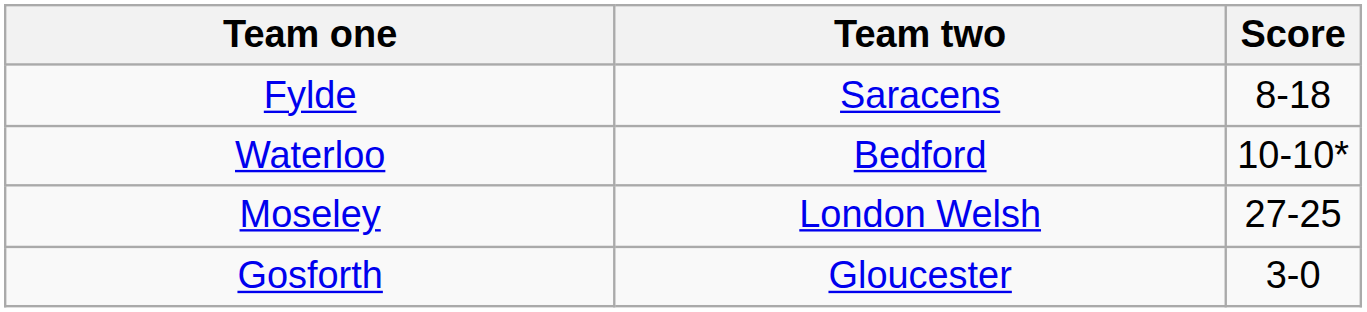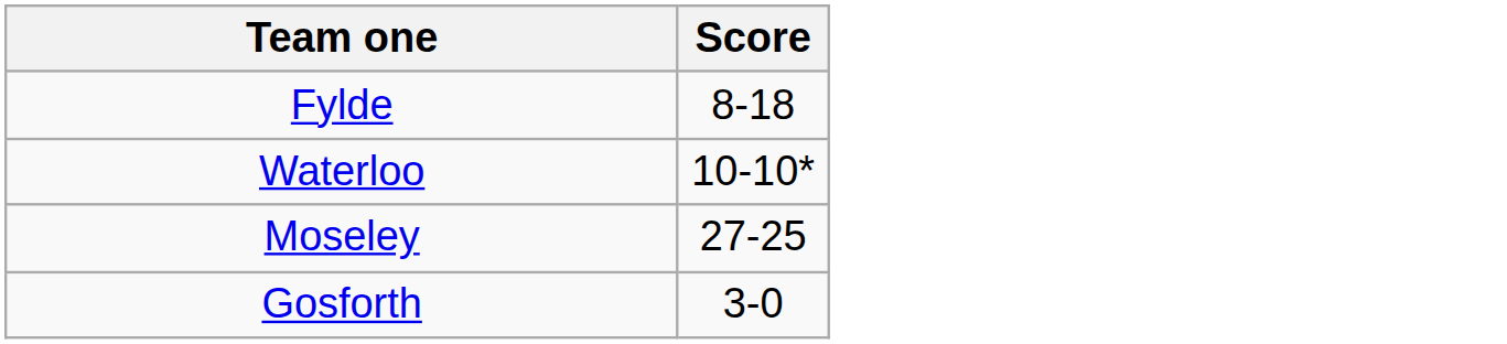- column: Team two | Saracens | Bedford | London Welsh | Gloucester
